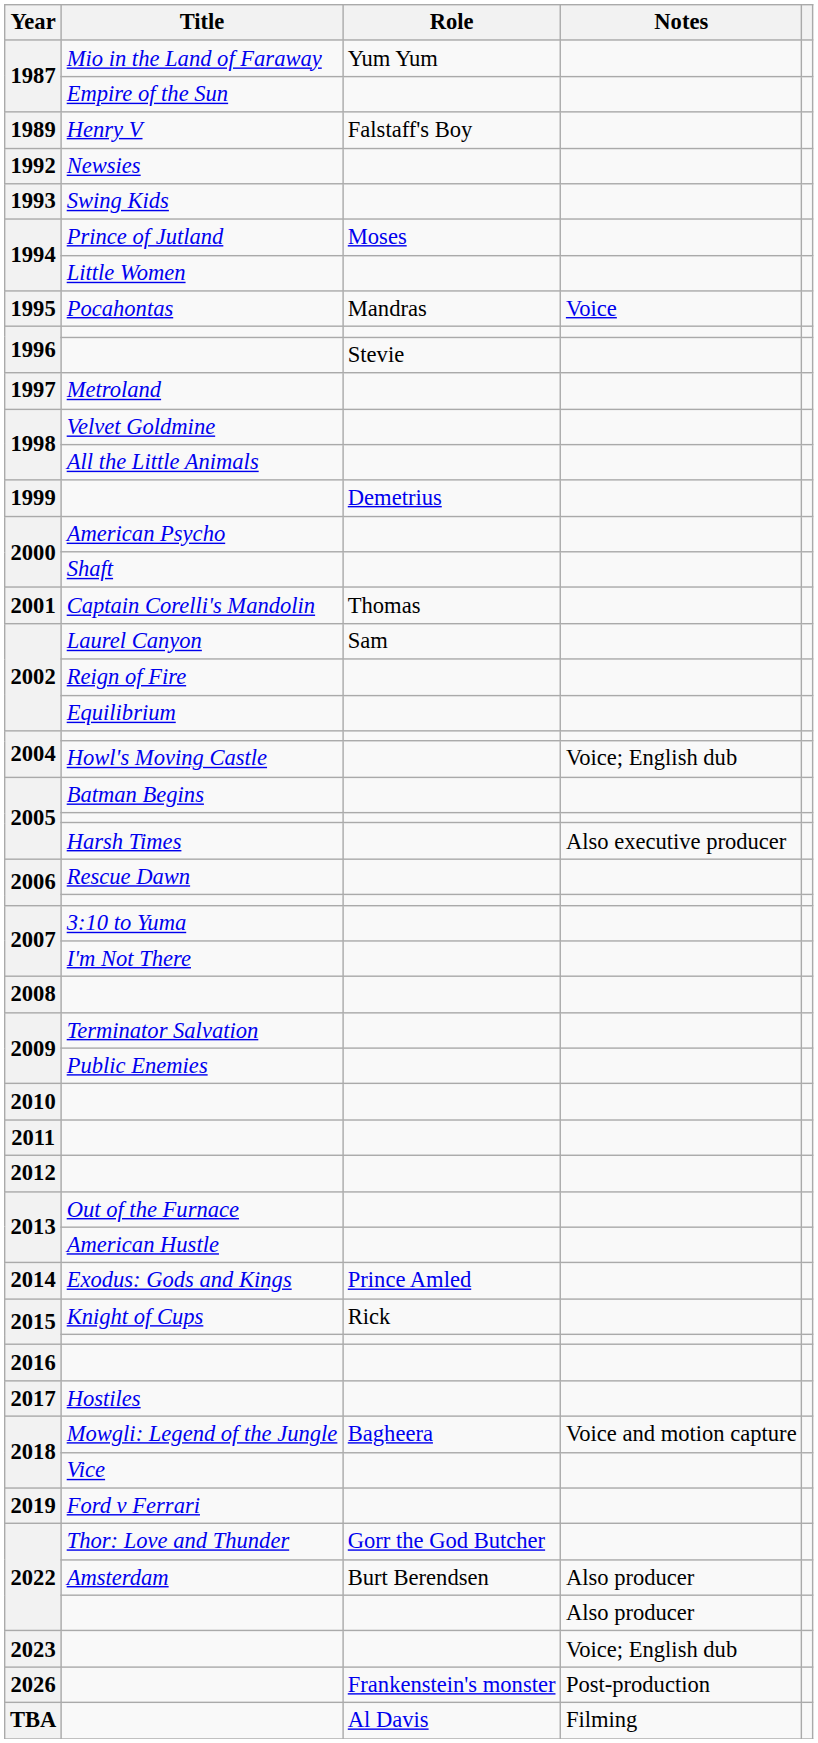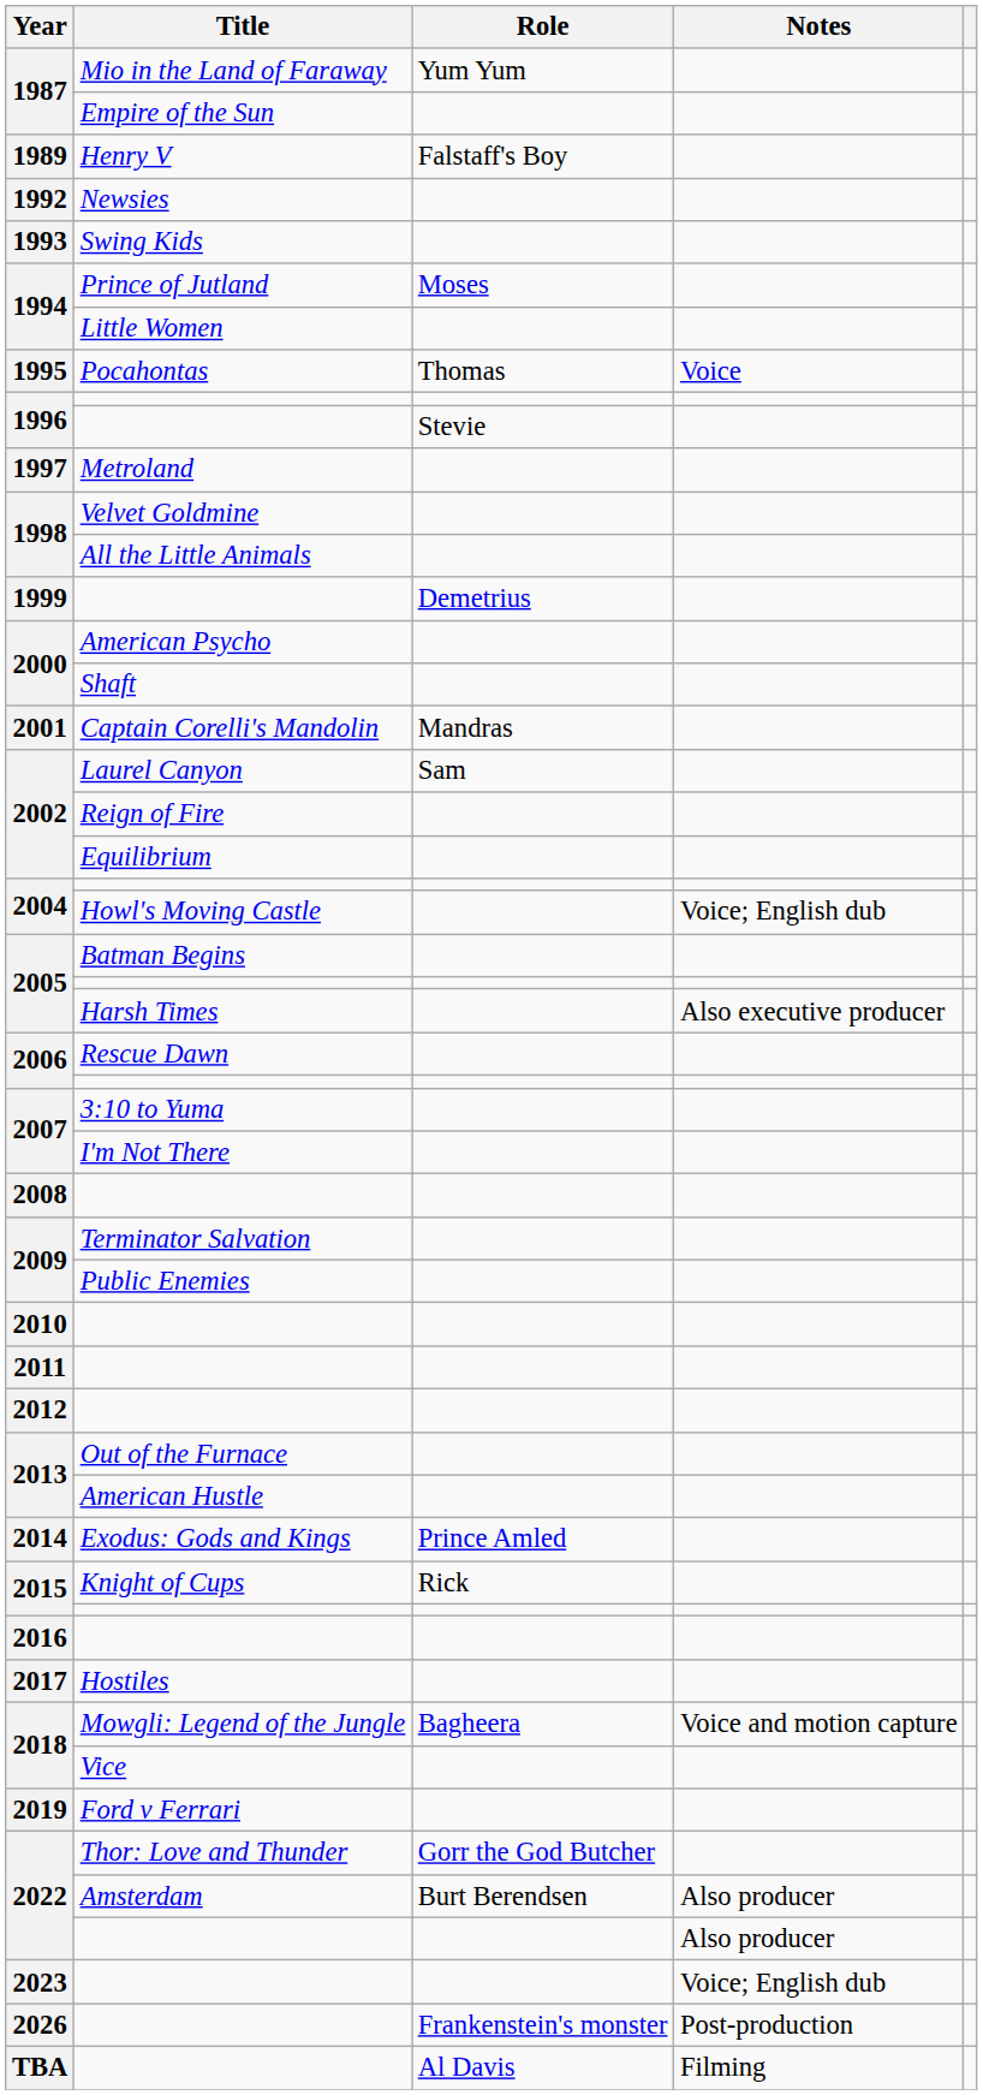Pocahontas | Role: Mandras -> Thomas
Captain Corelli's Mandolin | Role: Thomas -> Mandras
